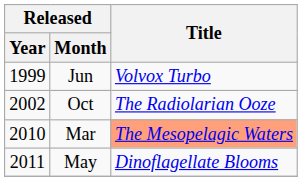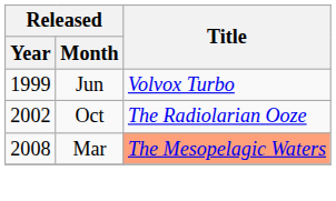Mar | Released / Year: 2010 -> 2008
- row: 2011 | May | Dinoflagellate Blooms
